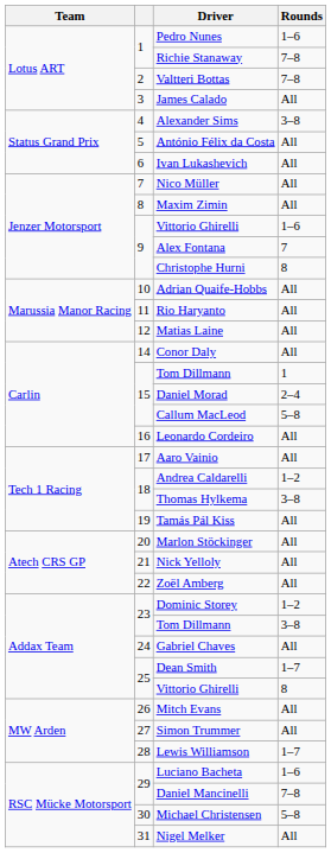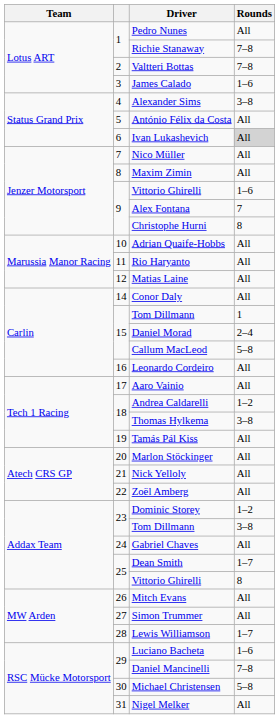Pedro Nunes | Rounds: 1–6 -> All
James Calado | Rounds: All -> 1–6
Ivan Lukashevich | Rounds: no background -> lightgrey background
